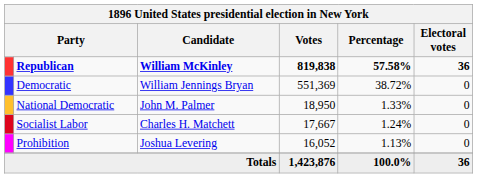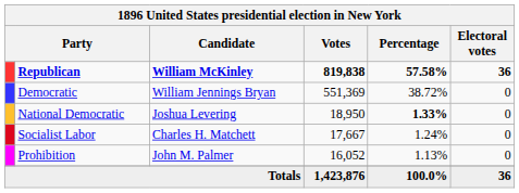National Democratic | Candidate: John M. Palmer -> Joshua Levering
National Democratic | Percentage: normal -> bold
Prohibition | Candidate: Joshua Levering -> John M. Palmer
